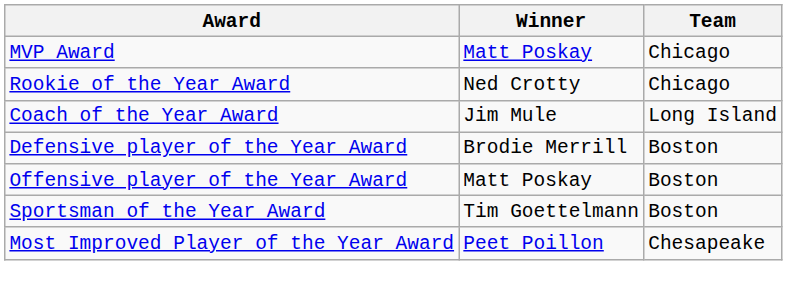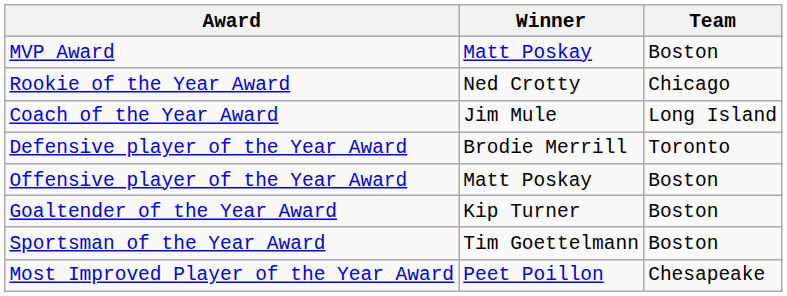MVP Award | Team: Chicago -> Boston
Defensive player of the Year Award | Team: Boston -> Toronto
+ row: Goaltender of the Year Award | Kip Turner | Boston
